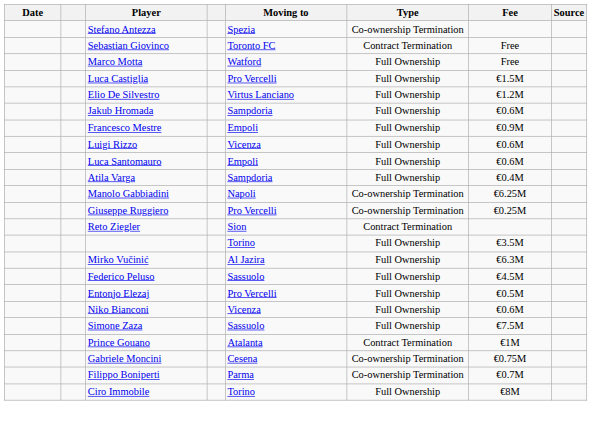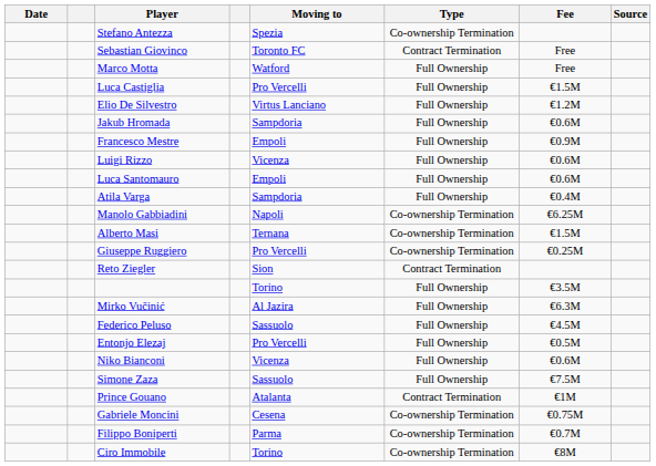+ row: Alberto Masi | Ternana | Co-ownership Termination | €1.5M
Ciro Immobile | Type: Full Ownership -> Co-ownership Termination
